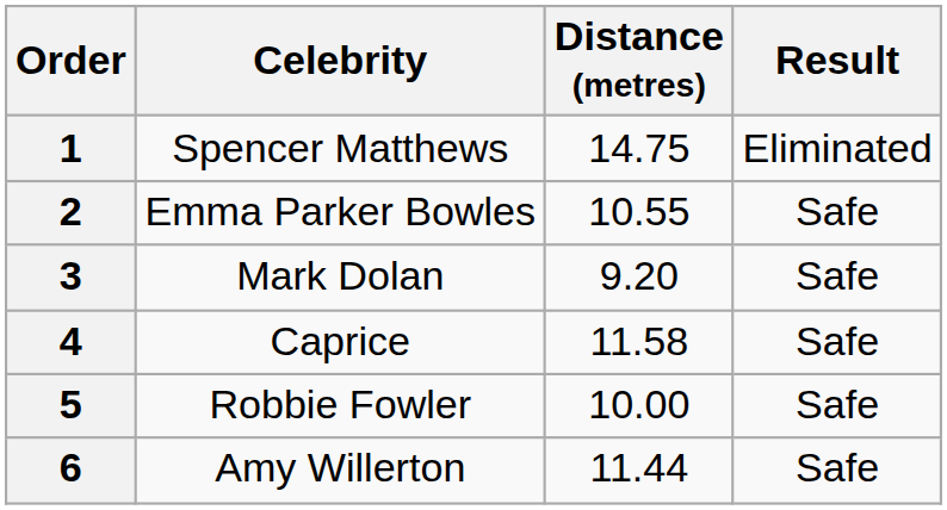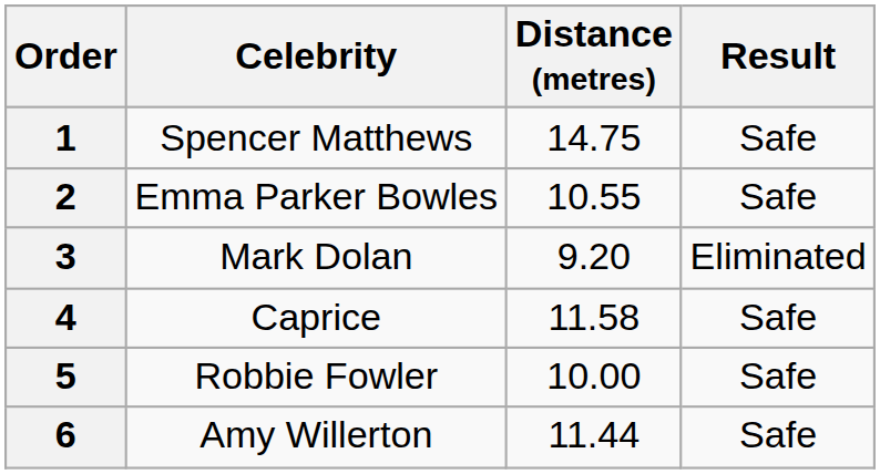1 | Result: Eliminated -> Safe
3 | Result: Safe -> Eliminated
